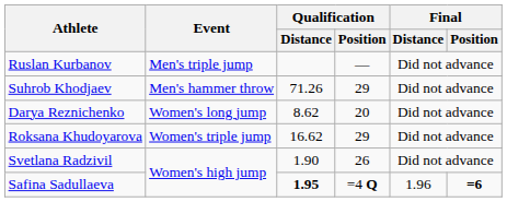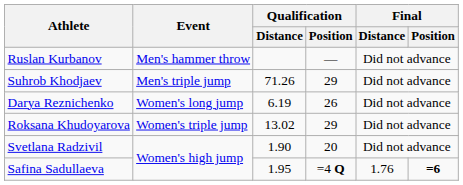Ruslan Kurbanov | Event: Men's triple jump -> Men's hammer throw
Suhrob Khodjaev | Event: Men's hammer throw -> Men's triple jump
Darya Reznichenko | Qualification / Distance: 8.62 -> 6.19
Darya Reznichenko | Qualification / Position: 20 -> 26
Roksana Khudoyarova | Qualification / Distance: 16.62 -> 13.02
Svetlana Radzivil | Qualification / Position: 26 -> 20
Safina Sadullaeva | Qualification / Distance: bold -> normal
Safina Sadullaeva | Final / Distance: 1.96 -> 1.76
